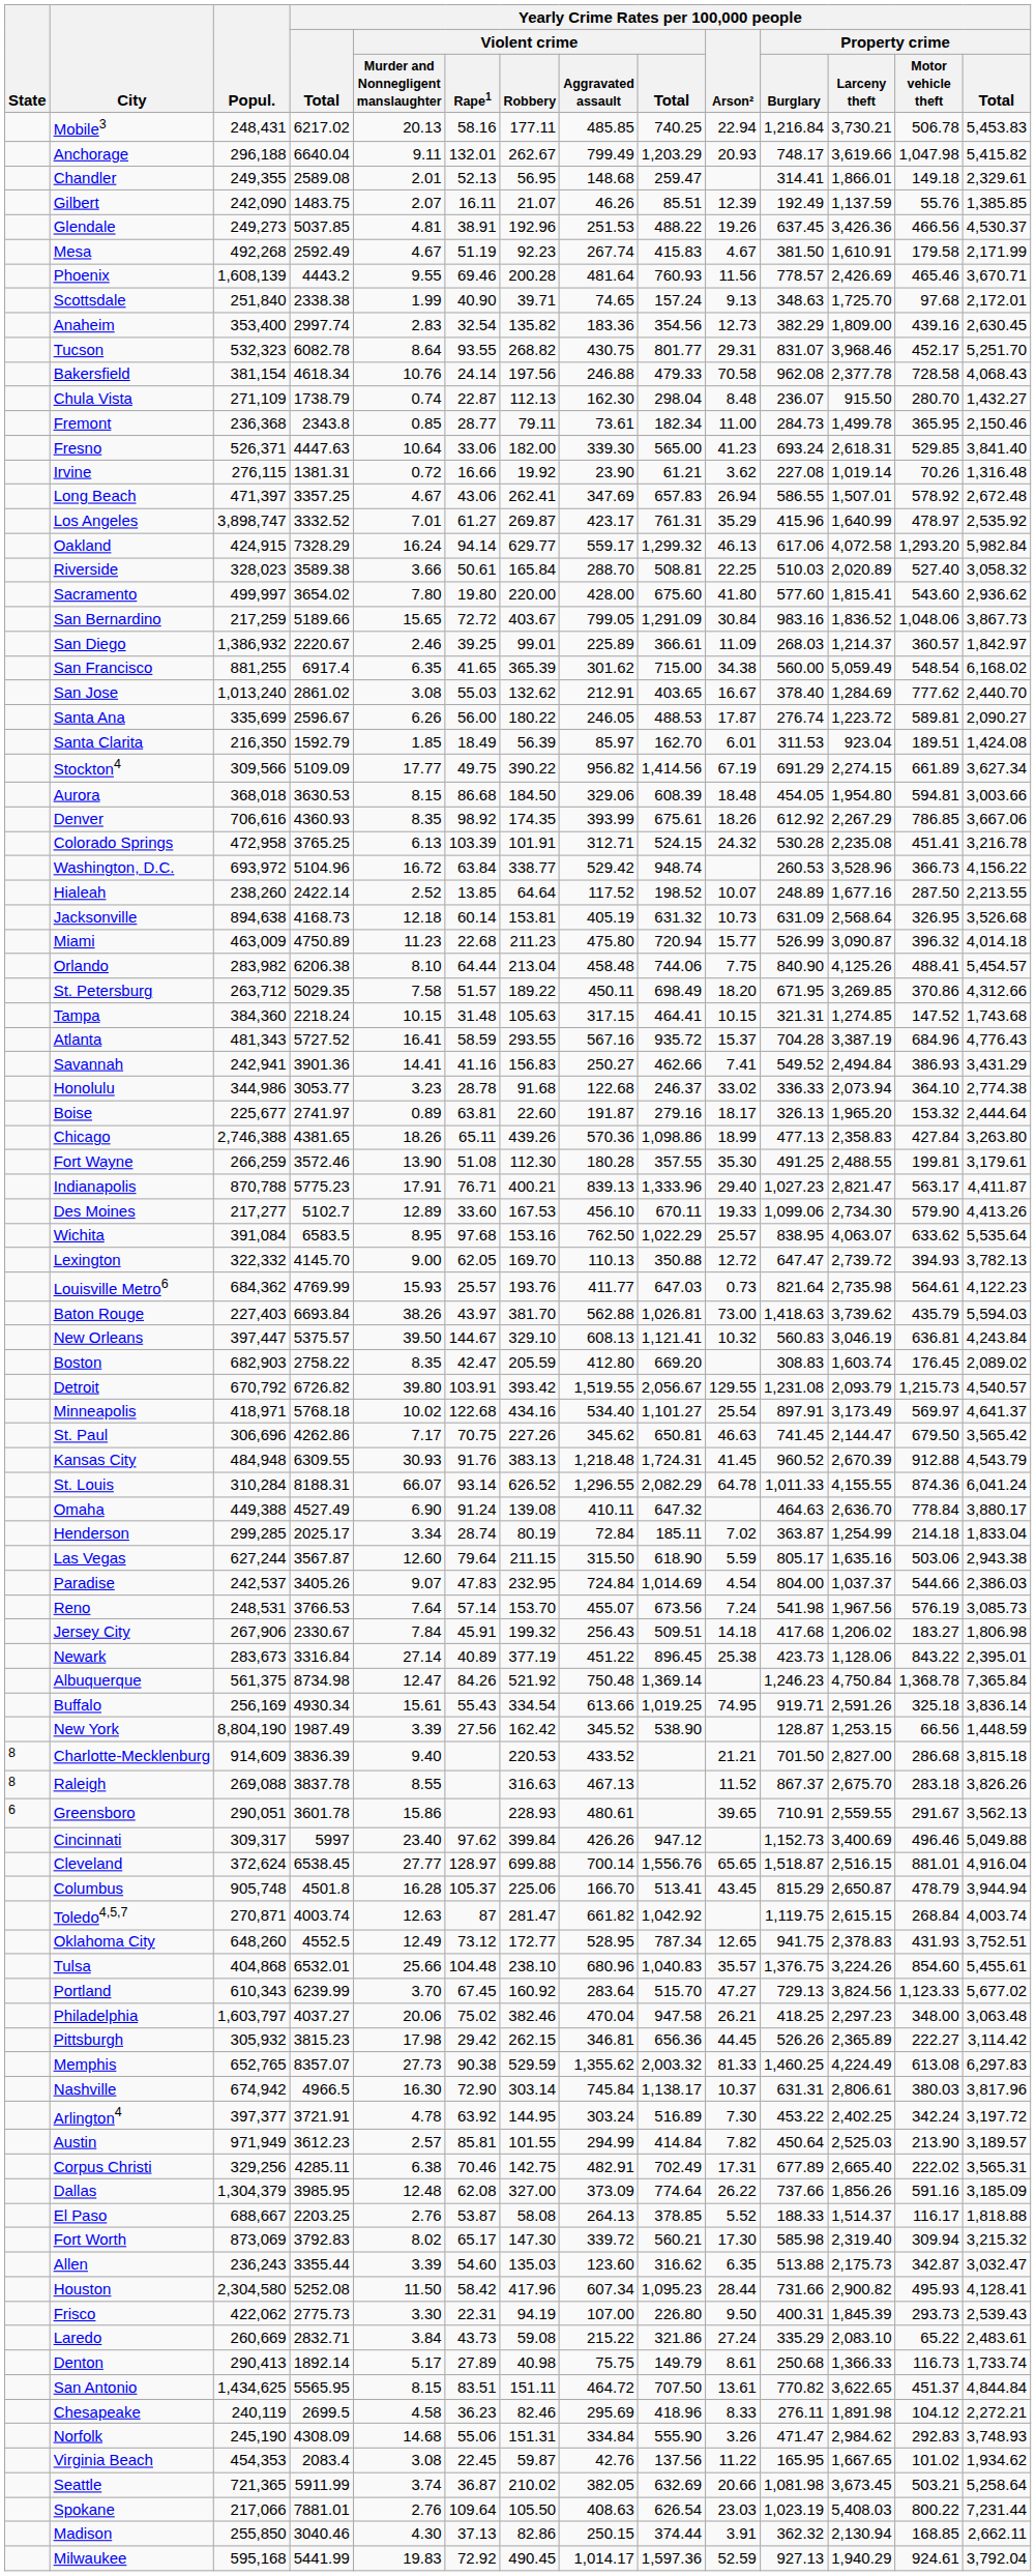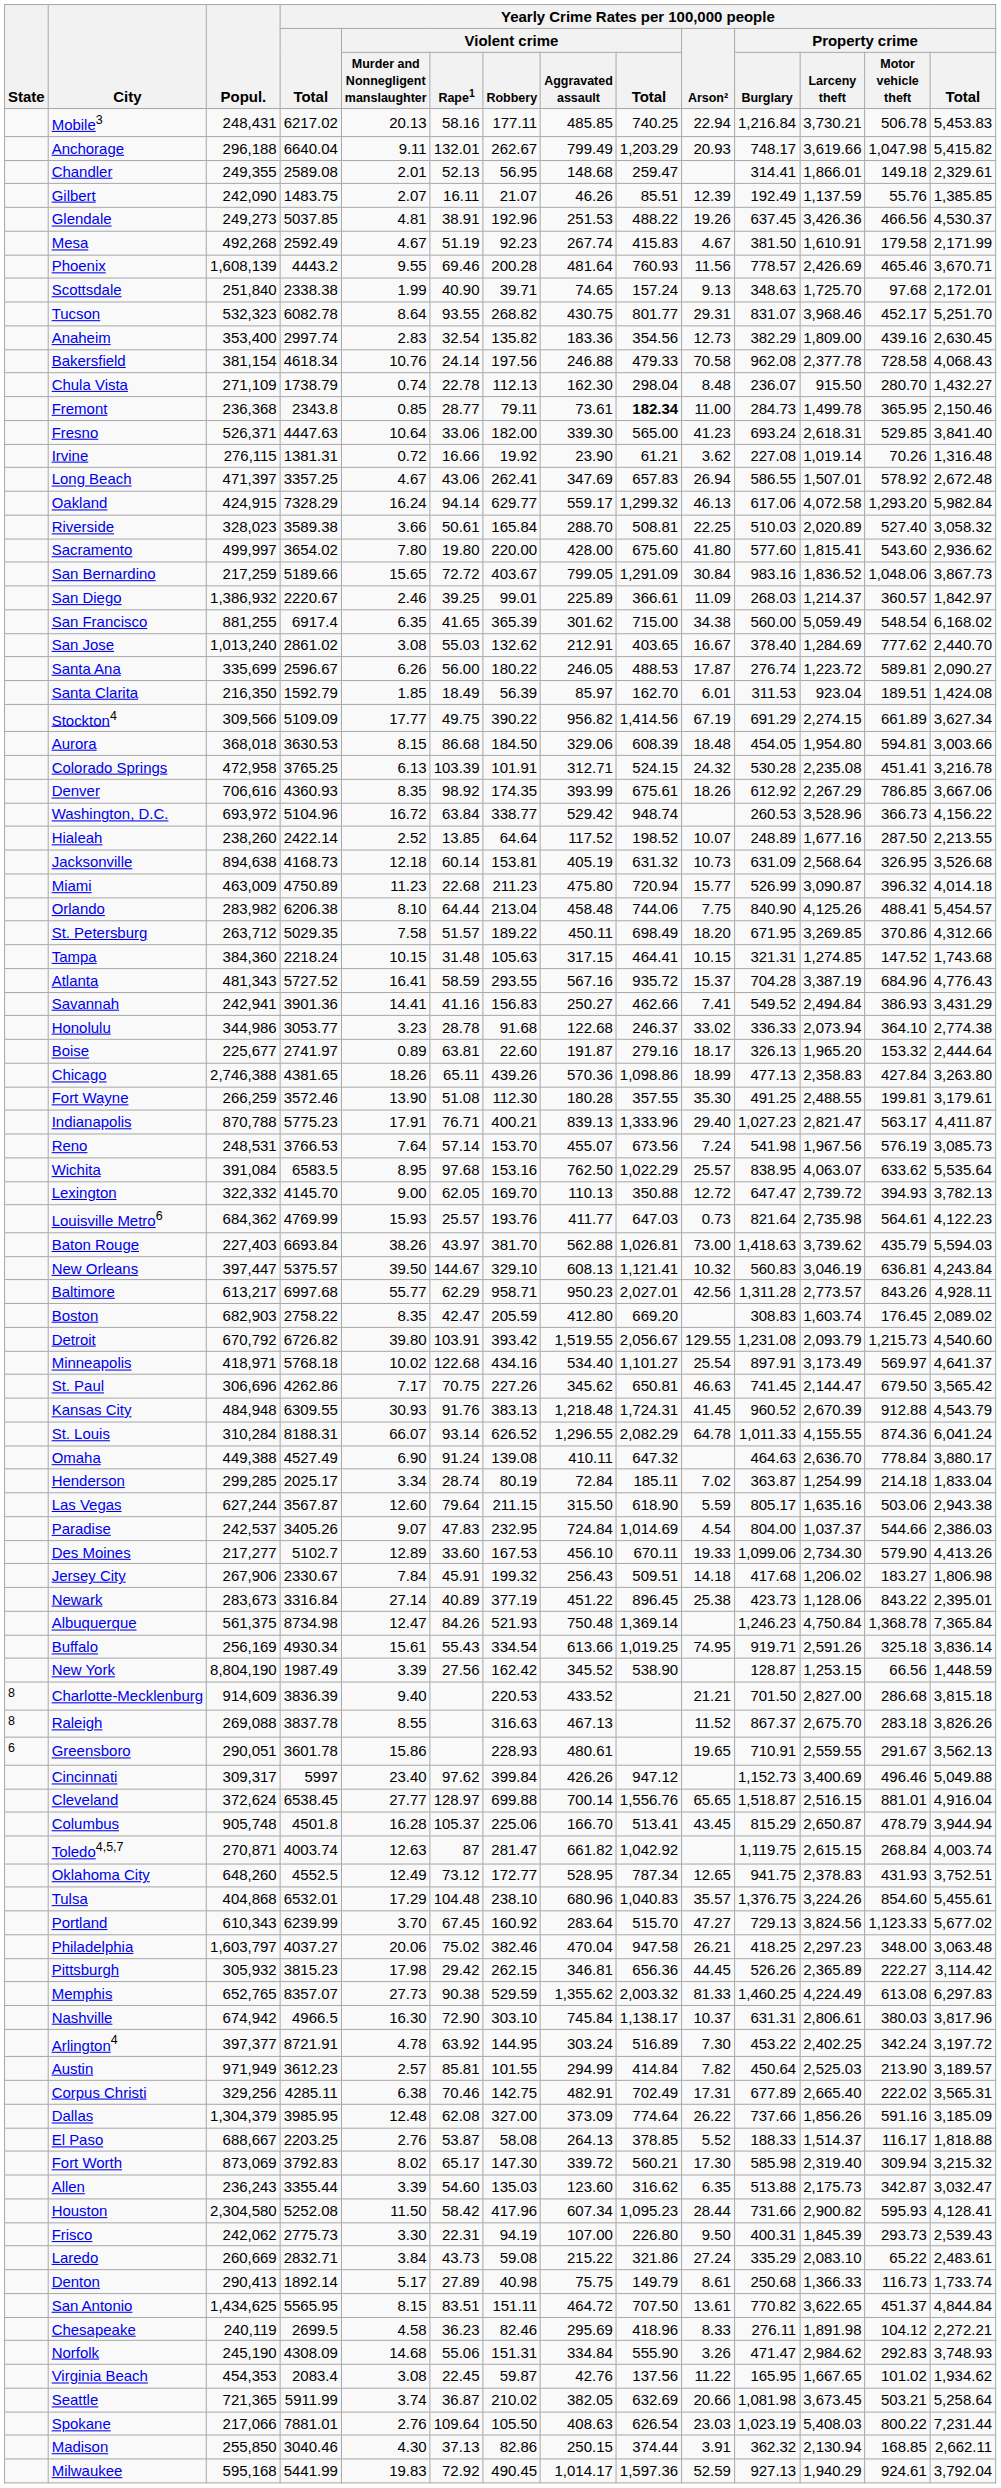rows swapped: Tucson <-> Anaheim
Chula Vista | column 6: 22.87 -> 22.78
Fremont | column 9: normal -> bold
- row: Los Angeles | 3,898,747 | 3332.52 | 7.01 | 61.27 | 269.87 | 423.17 | 761.31 | 35.29 | 415.96 | 1,640.99 | 478.97 | 2,535.92
rows swapped: Colorado Springs <-> Denver
rows swapped: Des Moines <-> Reno
+ row: Baltimore | 613,217 | 6997.68 | 55.77 | 62.29 | 958.71 | 950.23 | 2,027.01 | 42.56 | 1,311.28 | 2,773.57 | 843.26 | 4,928.11
Detroit | column 14: 4,540.57 -> 4,540.60
Albuquerque | column 7: 521.92 -> 521.93
Greensboro | Yearly Crime Rates per 100,000 people / Arson²: 39.65 -> 19.65
Tulsa | column 5: 25.66 -> 17.29
Nashville | column 7: 303.14 -> 303.10
Arlington4 | Yearly Crime Rates per 100,000 people / Total: 3721.91 -> 8721.91
Houston | column 13: 495.93 -> 595.93
Frisco | Popul.: 422,062 -> 242,062
